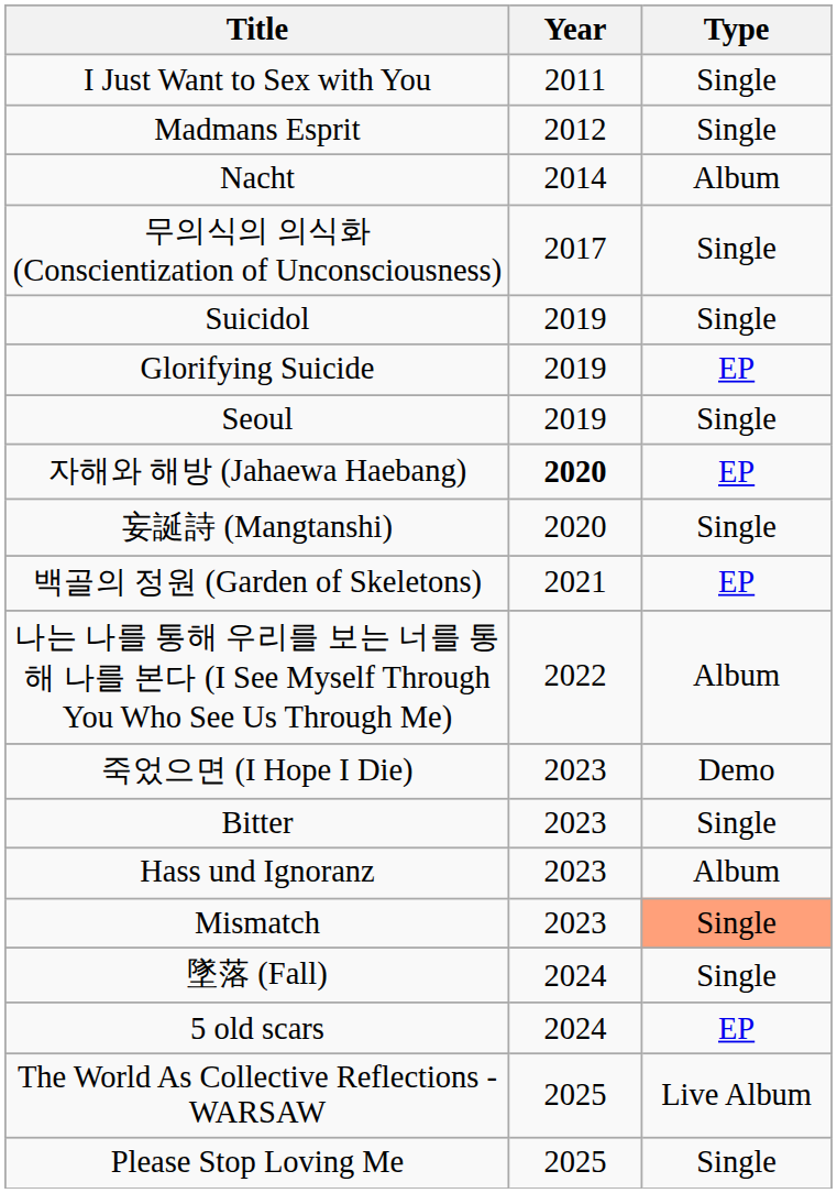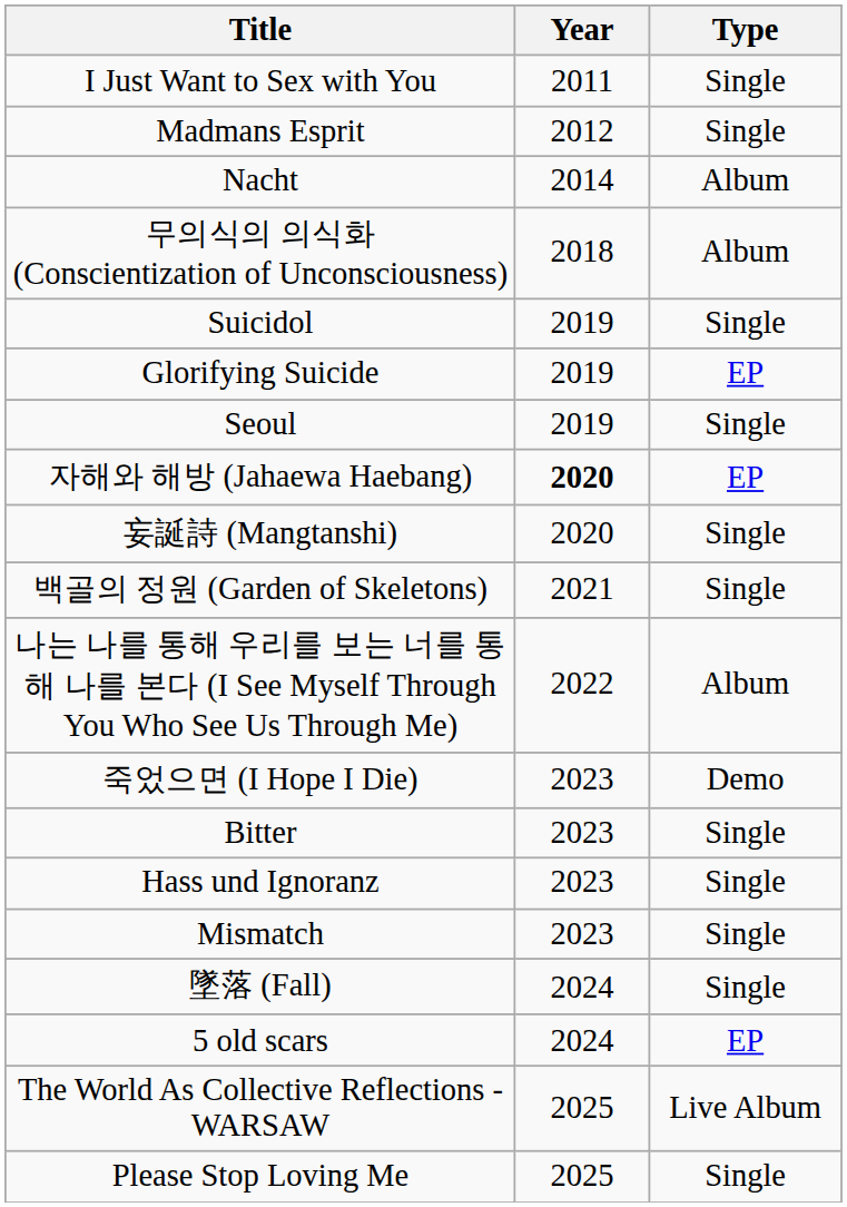무의식의 의식화 (Conscientization of Unconsciousness) | Year: 2017 -> 2018
무의식의 의식화 (Conscientization of Unconsciousness) | Type: Single -> Album
백골의 정원 (Garden of Skeletons) | Type: EP -> Single
Hass und Ignoranz | Type: Album -> Single
Mismatch | Type: lightsalmon background -> no background
